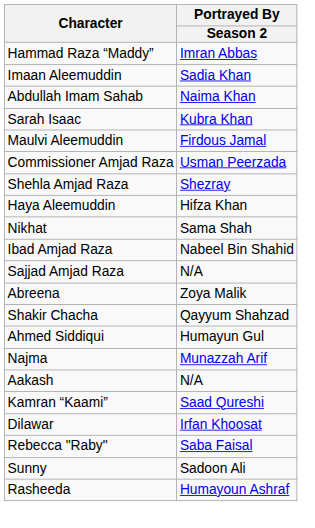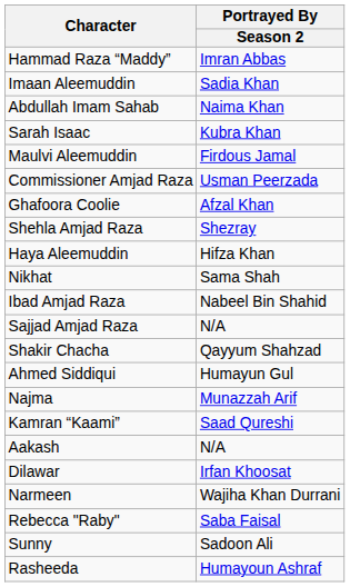+ row: Ghafoora Coolie | Afzal Khan
- row: Abreena | Zoya Malik
rows swapped: Aakash <-> Kamran “Kaami”
+ row: Narmeen | Wajiha Khan Durrani
